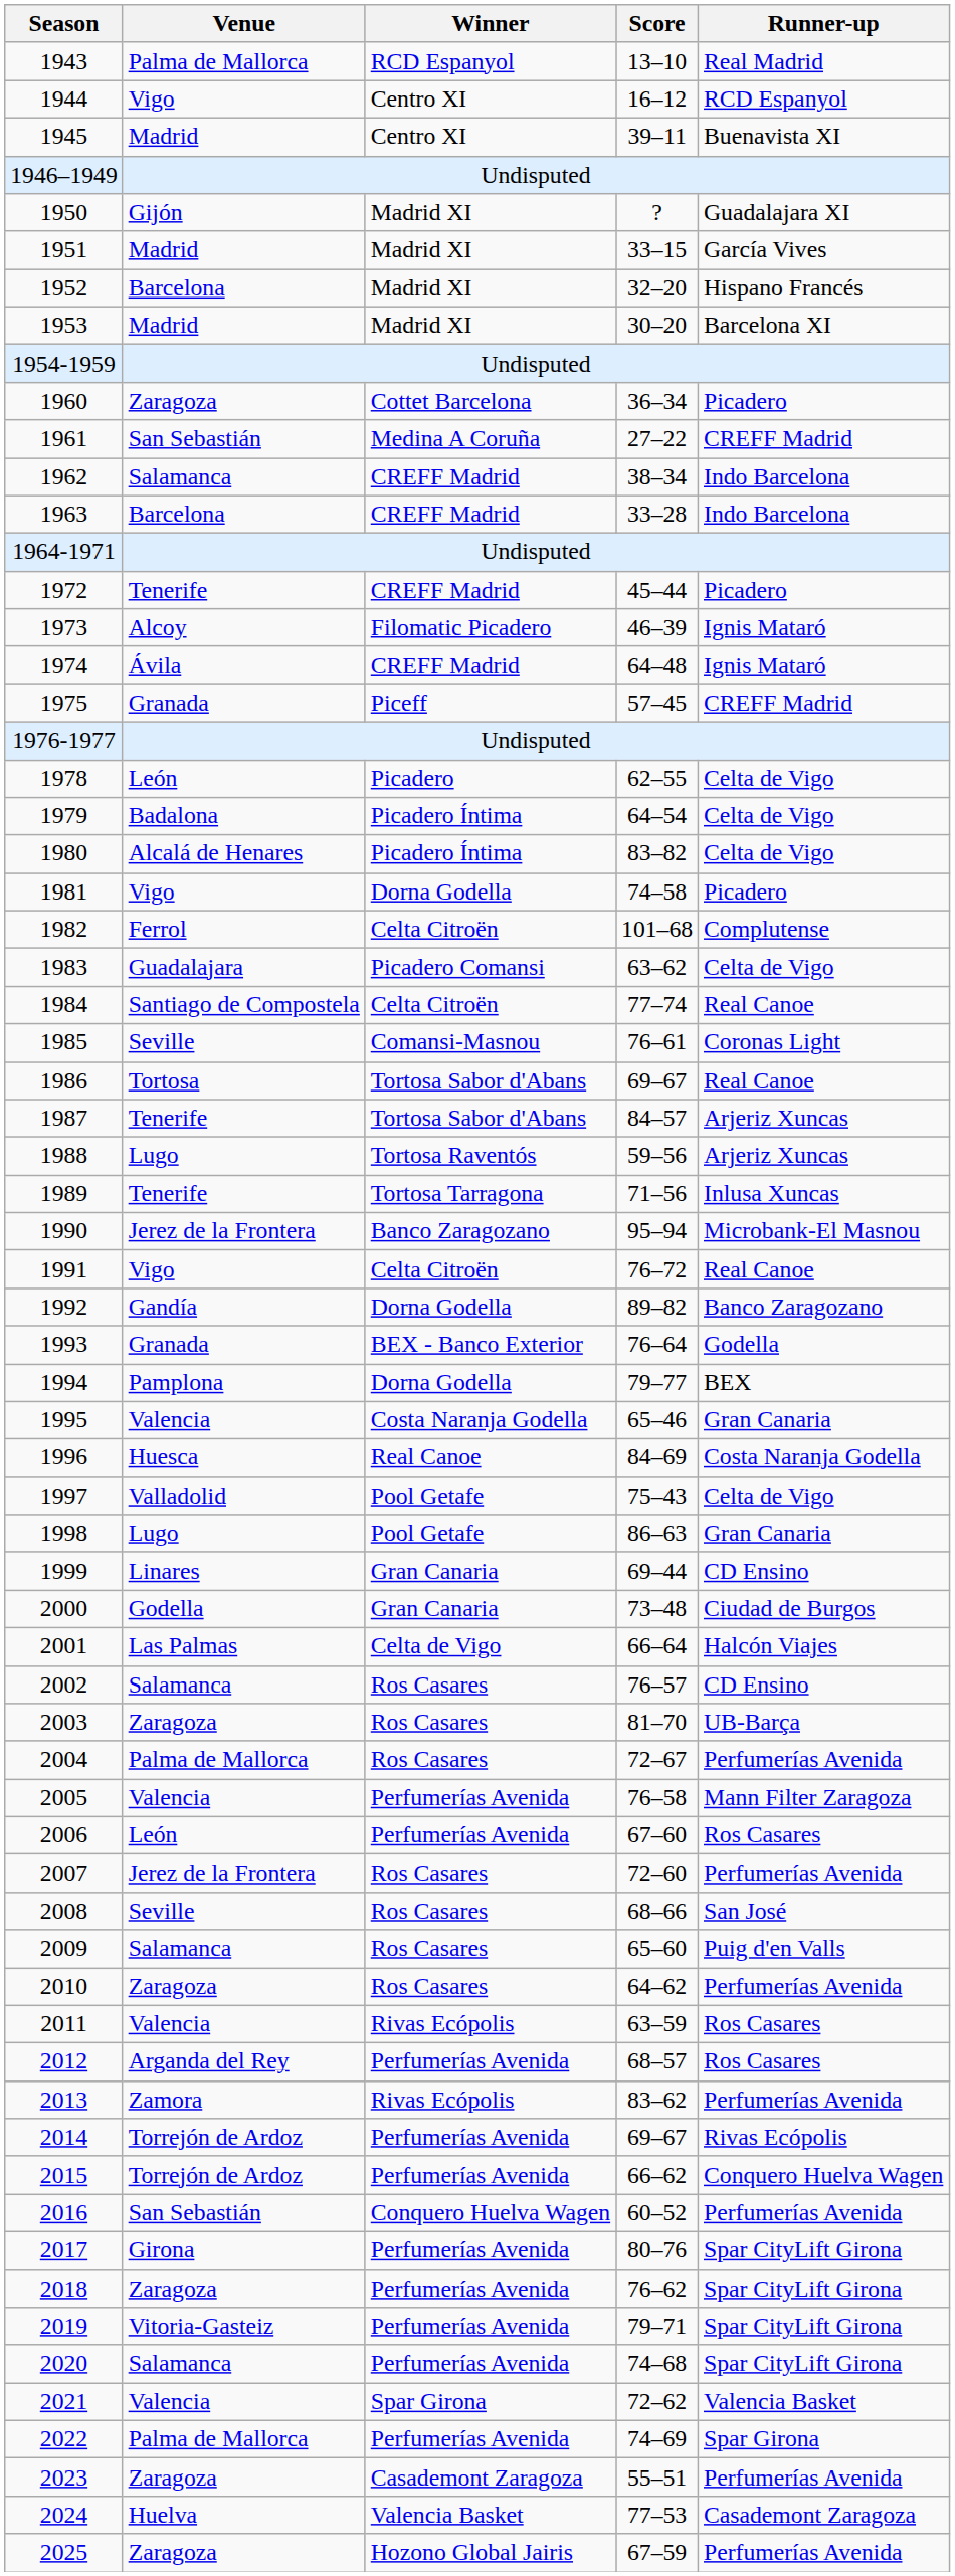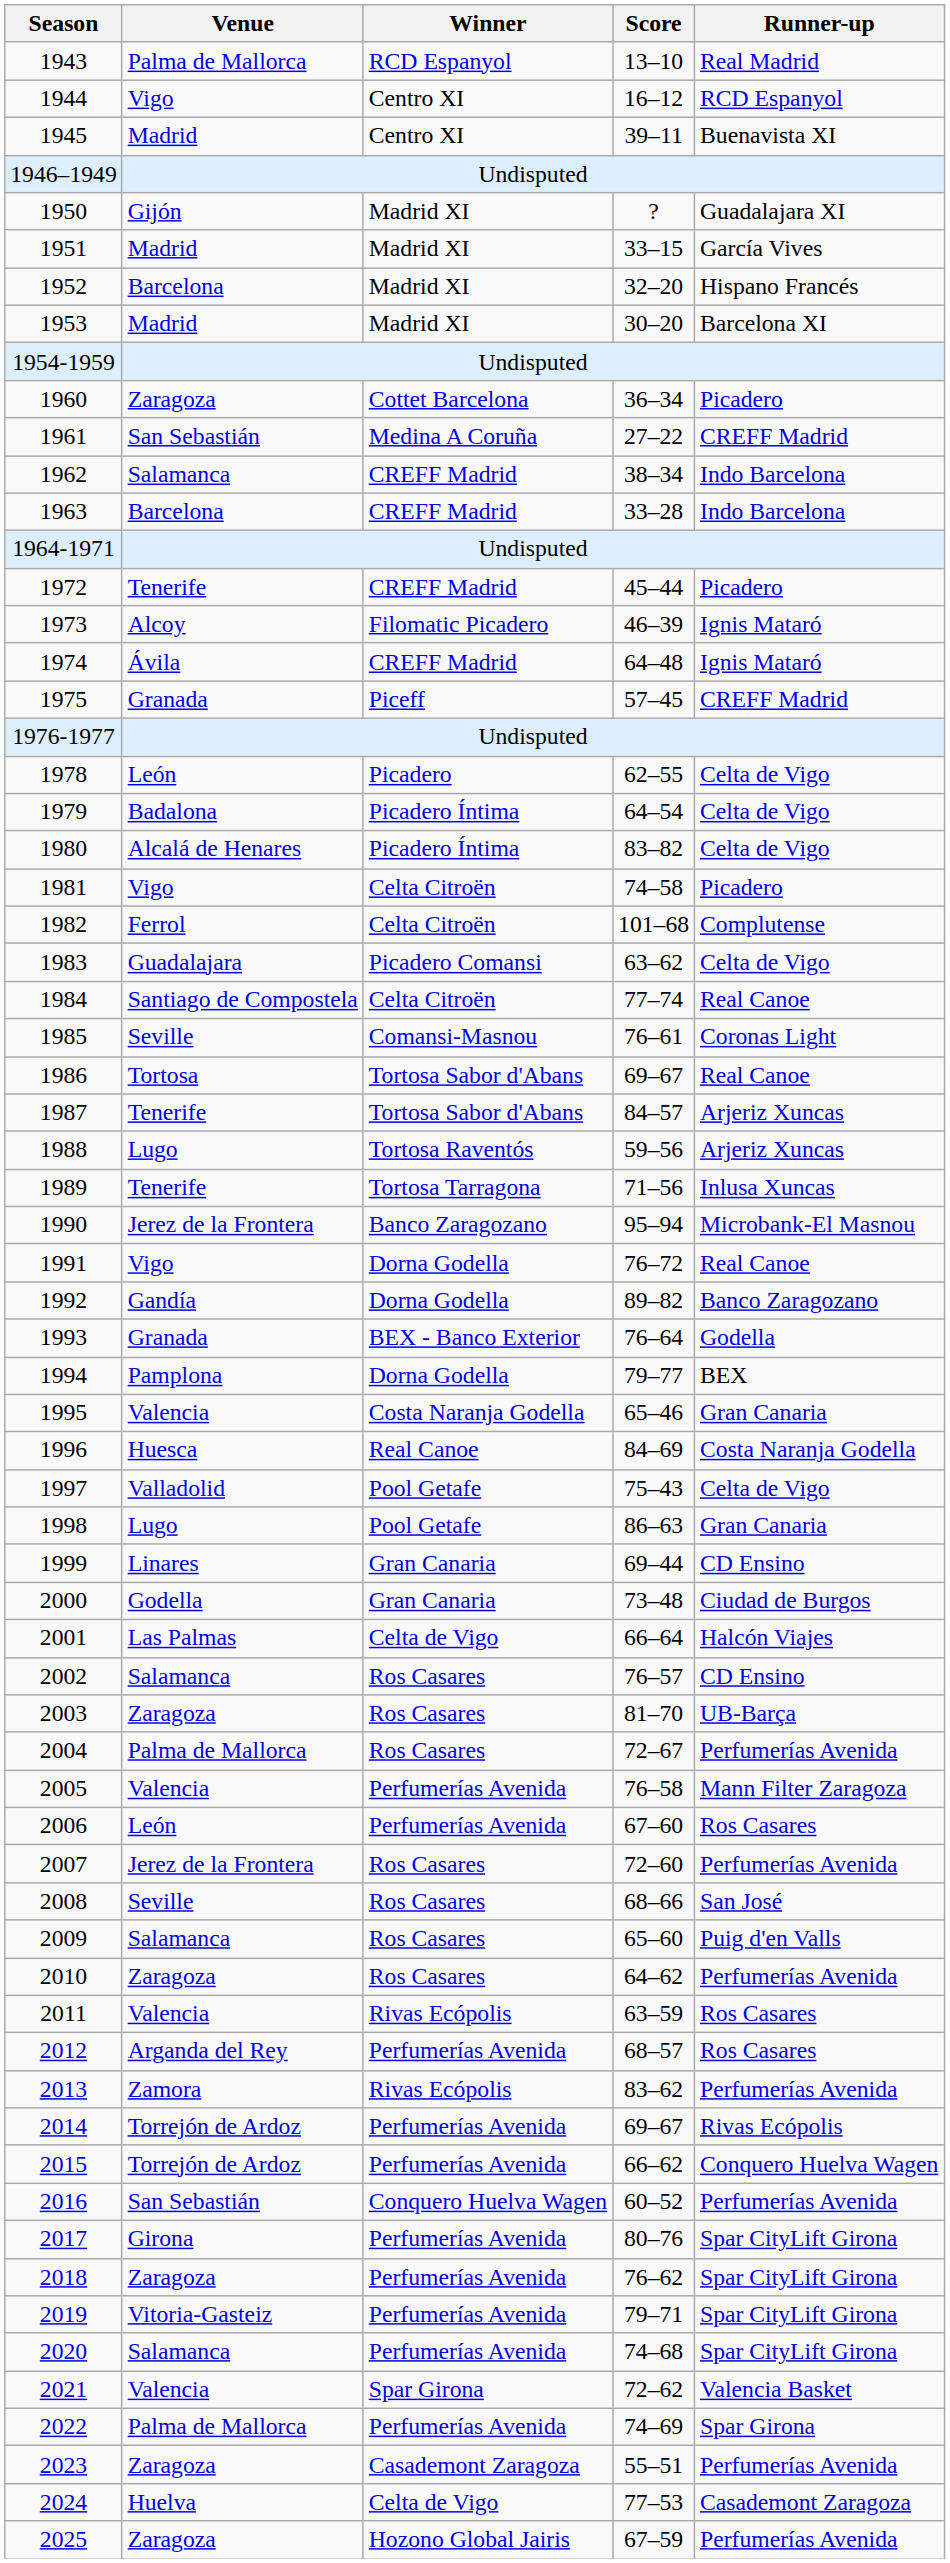1981 | Winner: Dorna Godella -> Celta Citroën
1991 | Winner: Celta Citroën -> Dorna Godella
2024 | Winner: Valencia Basket -> Celta de Vigo
